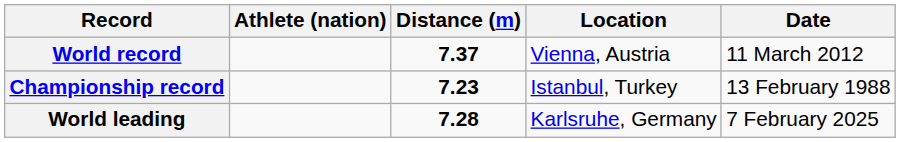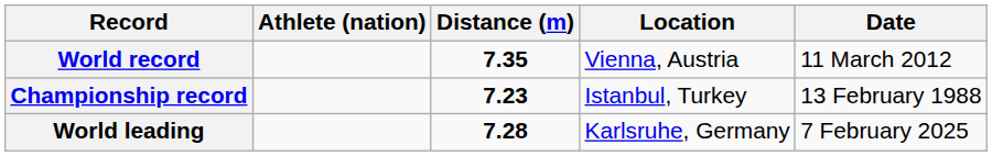World record | Distance (m): 7.37 -> 7.35
